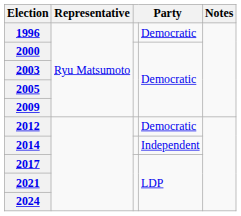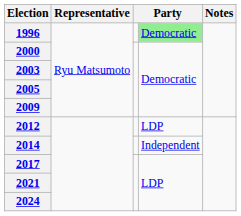1996 | column 4: no background -> lightgreen background
2012 | column 4: Democratic -> LDP
